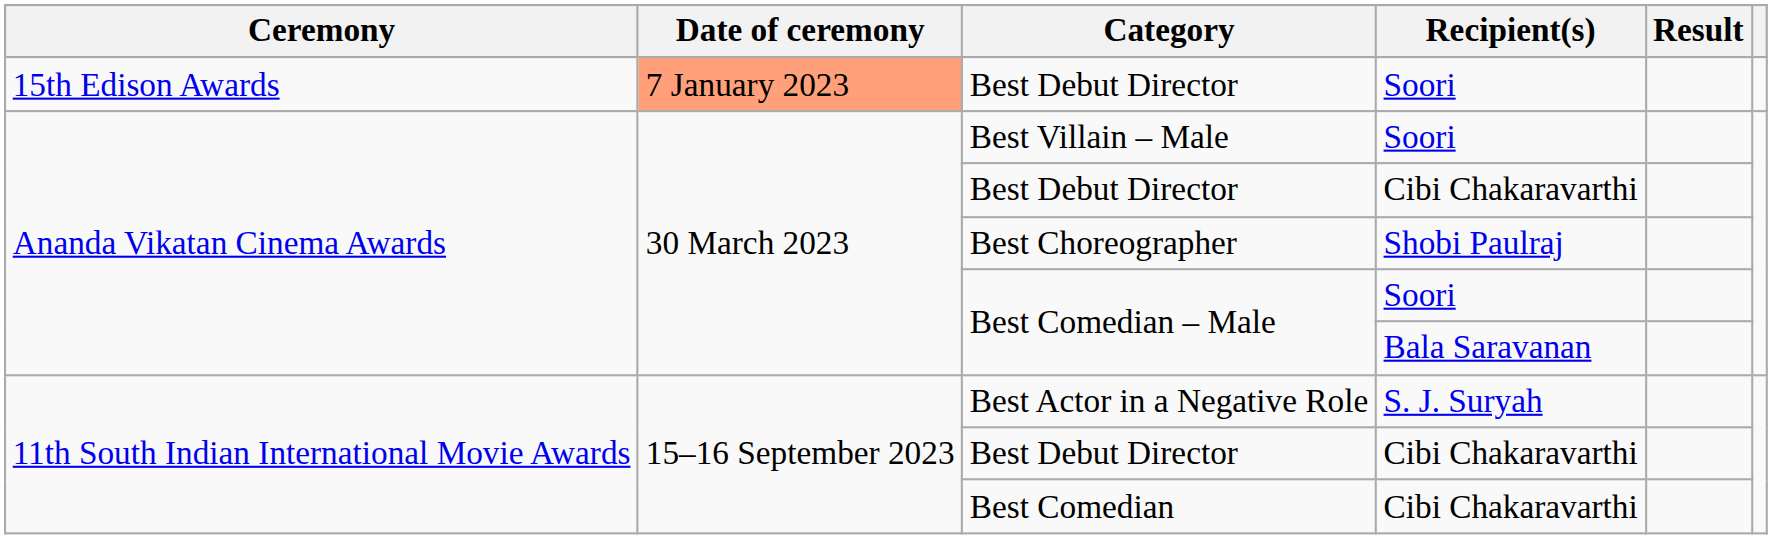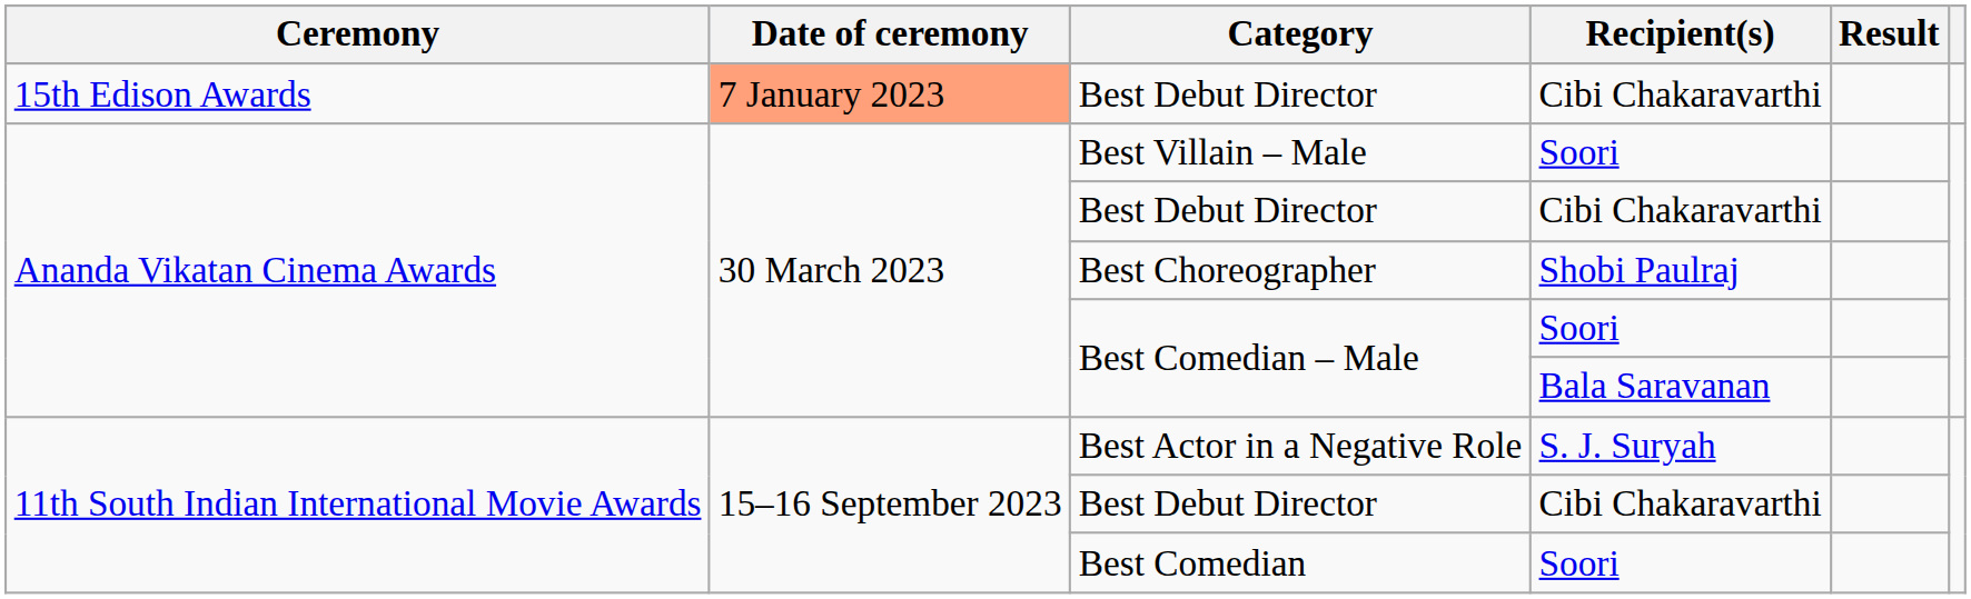15th Edison Awards / Best Debut Director | Recipient(s): Soori -> Cibi Chakaravarthi
Best Comedian | Recipient(s): Cibi Chakaravarthi -> Soori
